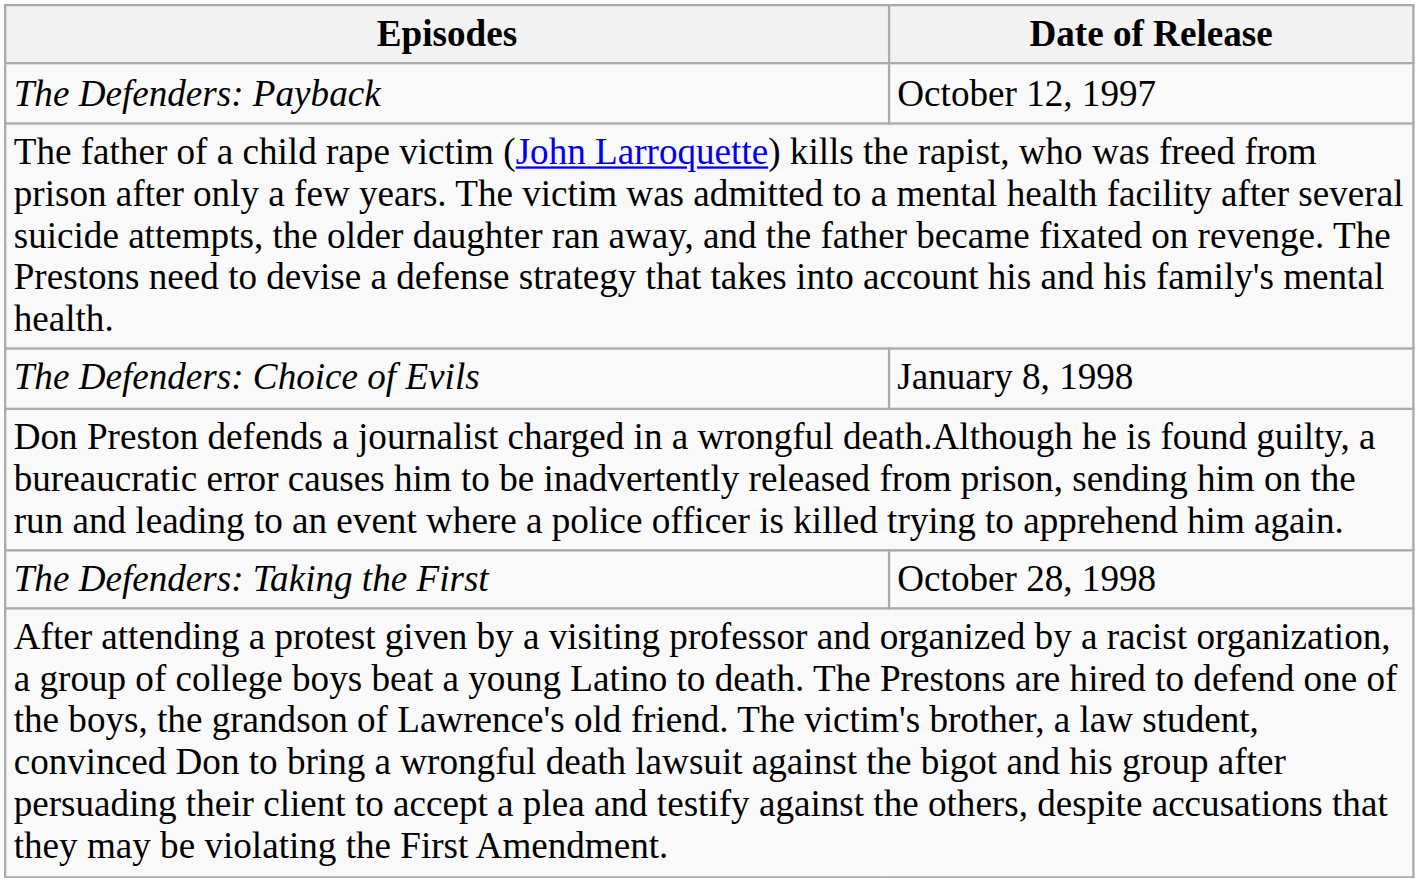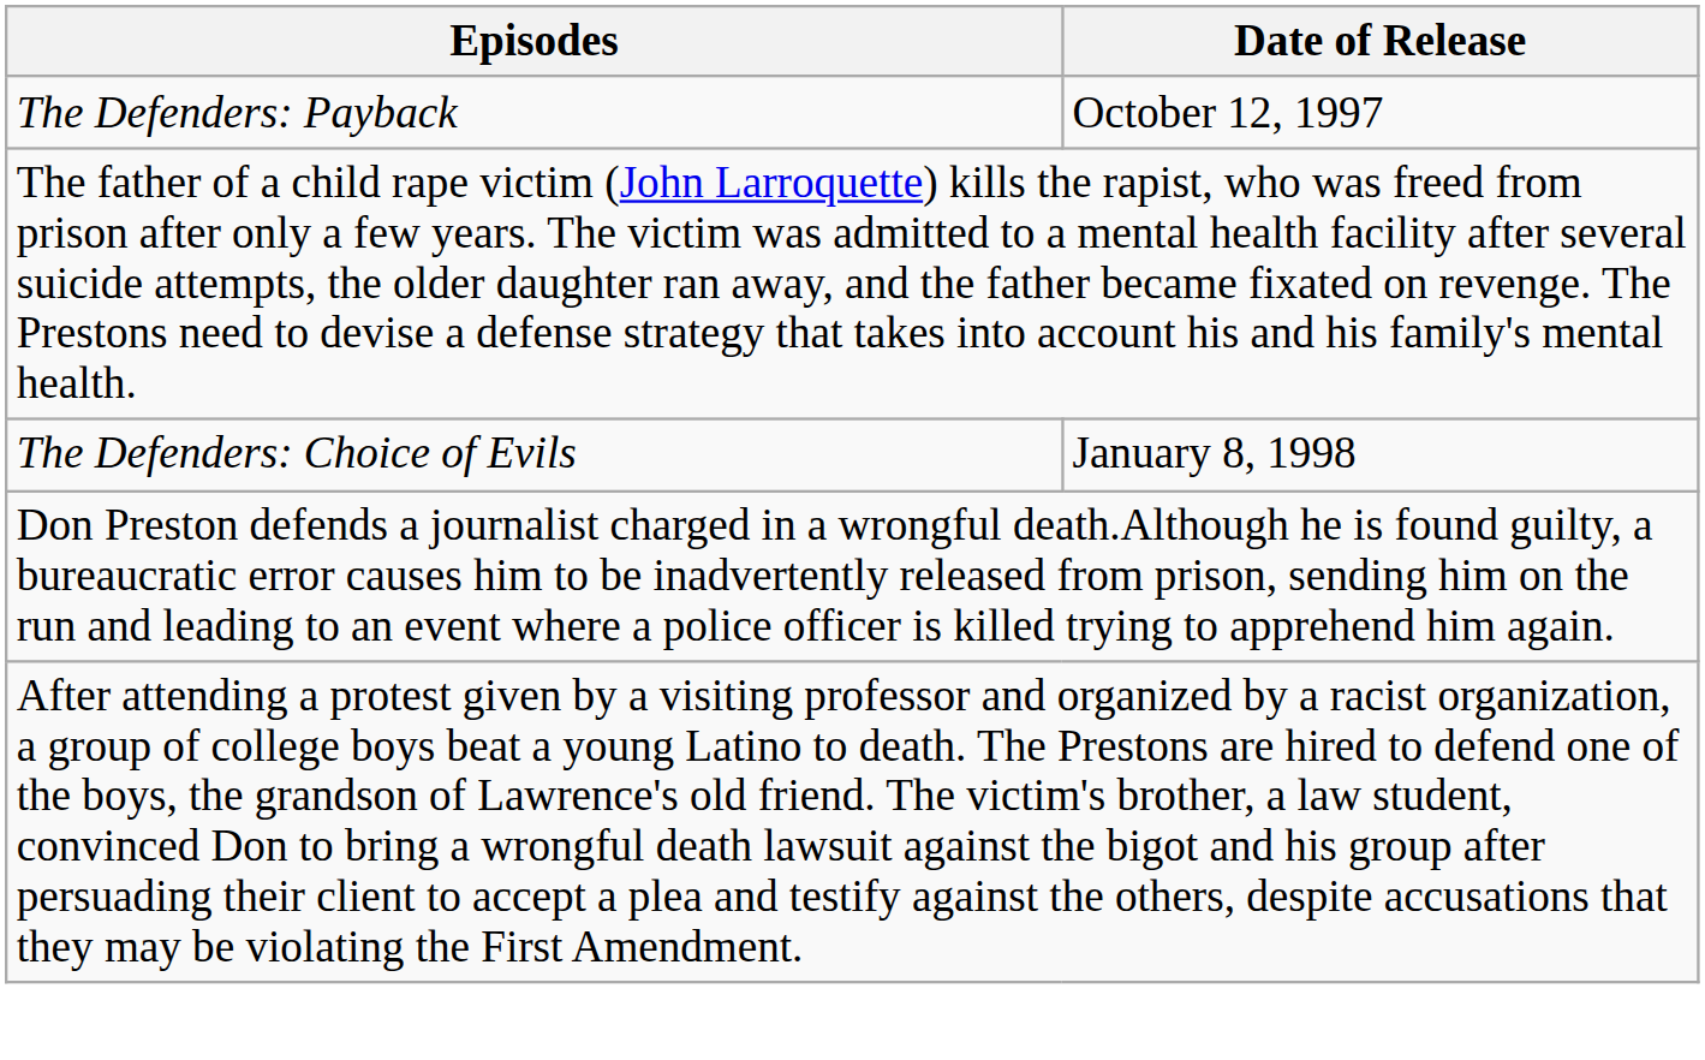- row: The Defenders: Taking the First | October 28, 1998
